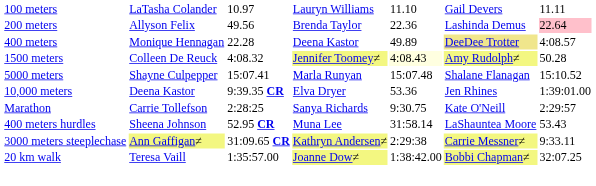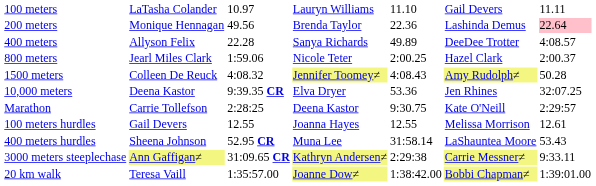200 meters | column 2: Allyson Felix -> Monique Hennagan
400 meters | column 2: Monique Hennagan -> Allyson Felix
400 meters | column 4: Deena Kastor -> Sanya Richards
400 meters | column 6: khaki background -> no background
+ row: 800 meters | Jearl Miles Clark | 1:59.06 | Nicole Teter | 2:00.25 | Hazel Clark | 2:00.37
1500 meters | column 5: lightyellow background -> no background
- row: 5000 meters | Shayne Culpepper | 15:07.41 | Marla Runyan | 15:07.48 | Shalane Flanagan | 15:10.52
10,000 meters | column 7: 1:39:01.00 -> 32:07.25
Marathon | column 4: Sanya Richards -> Deena Kastor
+ row: 100 meters hurdles | Gail Devers | 12.55 | Joanna Hayes | 12.55 | Melissa Morrison | 12.61
20 km walk | column 7: 32:07.25 -> 1:39:01.00
